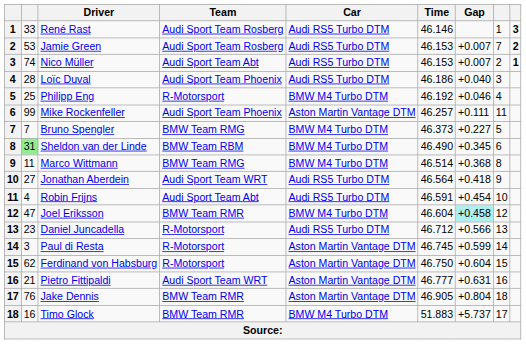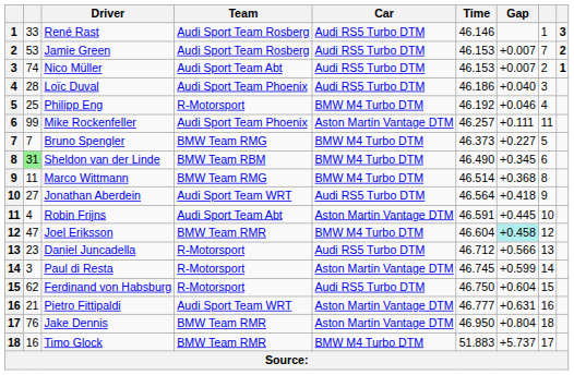Robin Frijns | Car: Audi RS5 Turbo DTM -> Aston Martin Vantage DTM
Robin Frijns | Gap: +0.454 -> +0.445
Ferdinand von Habsburg | Car: Aston Martin Vantage DTM -> Audi RS5 Turbo DTM
Jake Dennis | Time: 46.905 -> 46.950
